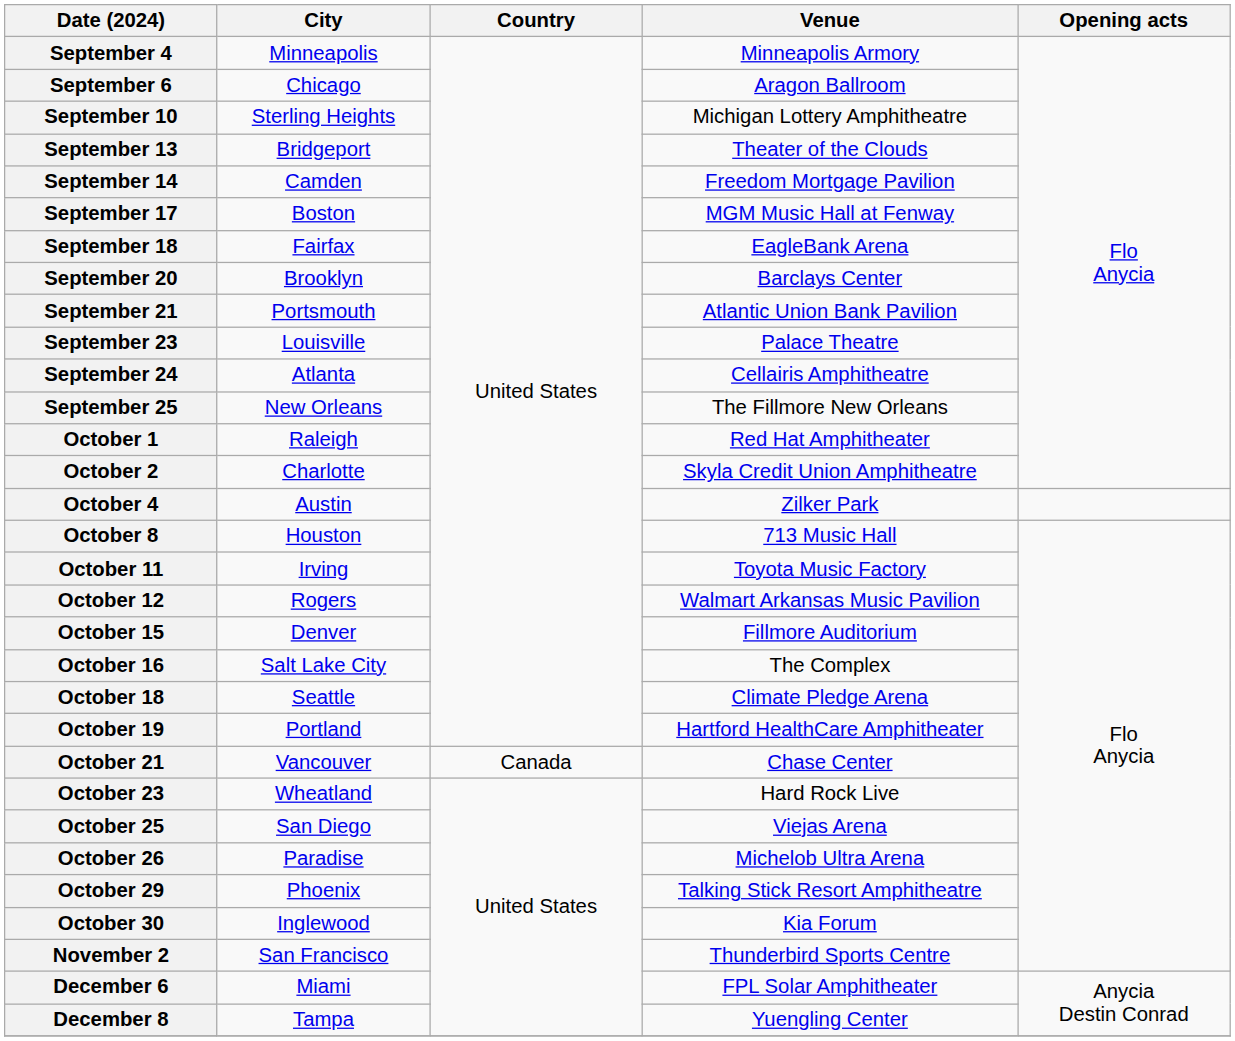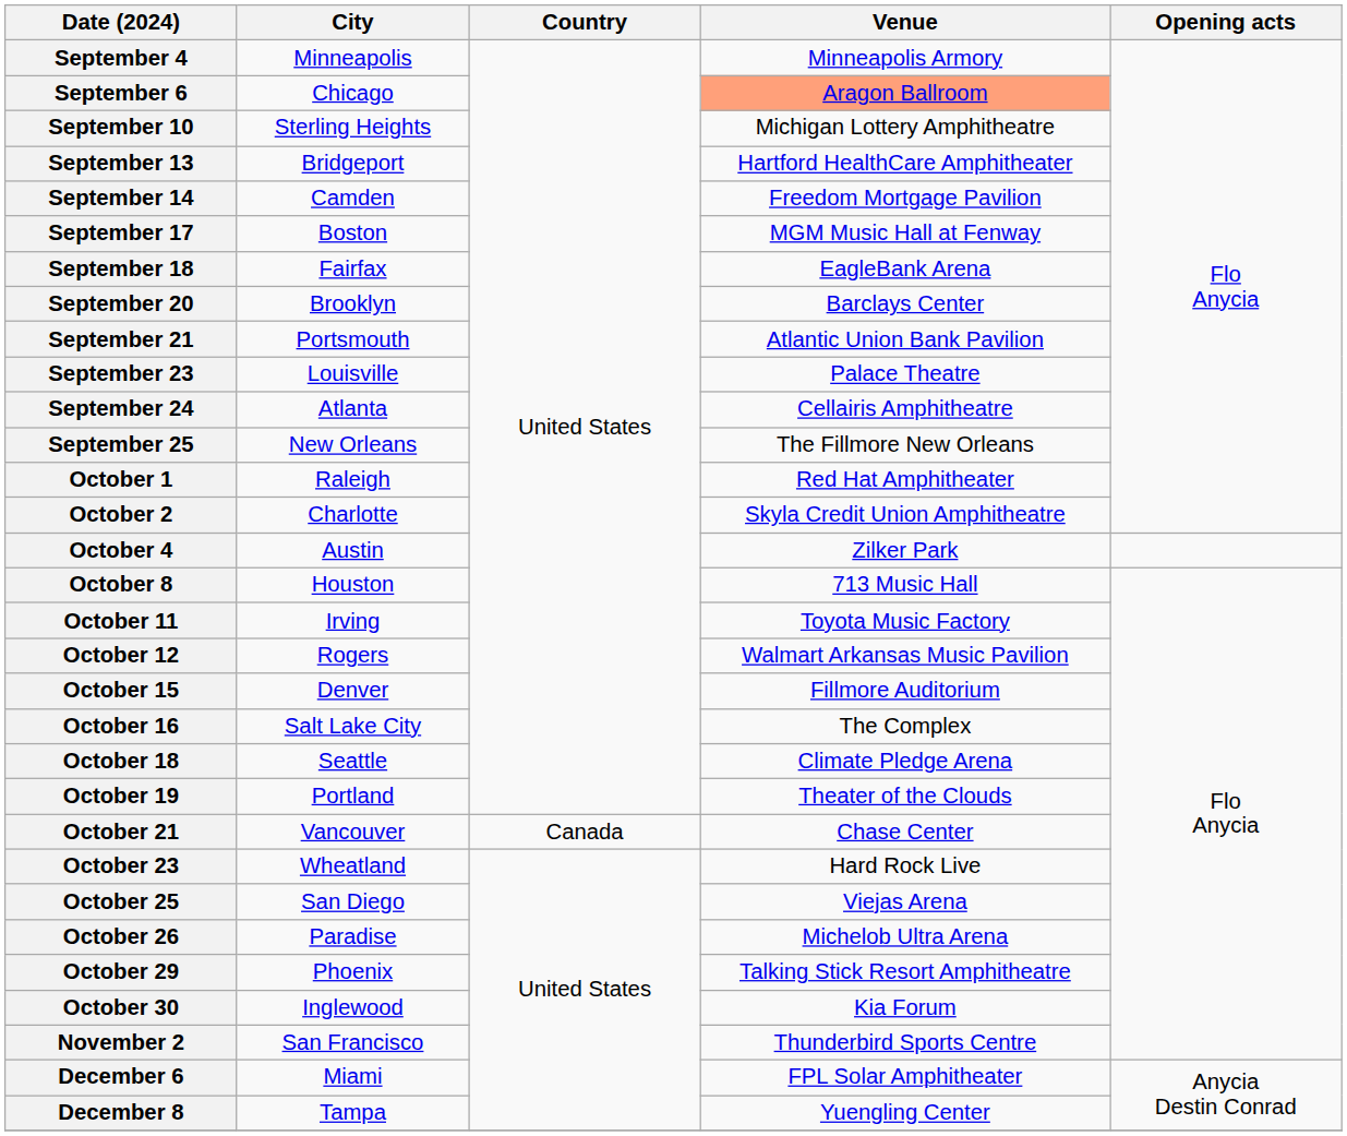September 6 | Venue: no background -> lightsalmon background
September 13 | Venue: Theater of the Clouds -> Hartford HealthCare Amphitheater
October 19 | Venue: Hartford HealthCare Amphitheater -> Theater of the Clouds
